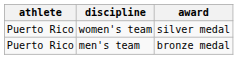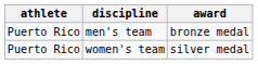rows swapped: women's team <-> men's team
